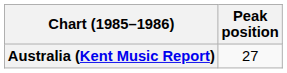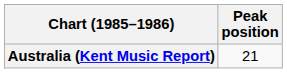Australia (Kent Music Report) | Peak position: 27 -> 21
